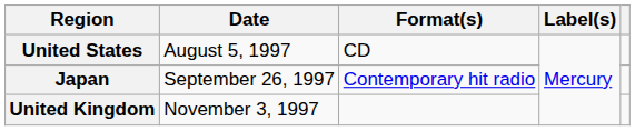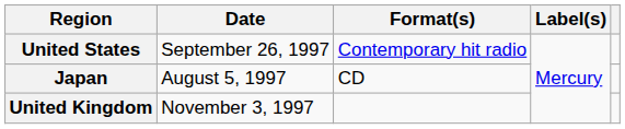United States | Date: August 5, 1997 -> September 26, 1997
United States | Format(s): CD -> Contemporary hit radio
Japan | Date: September 26, 1997 -> August 5, 1997
Japan | Format(s): Contemporary hit radio -> CD
